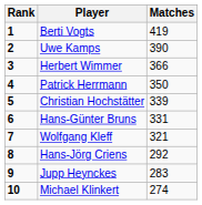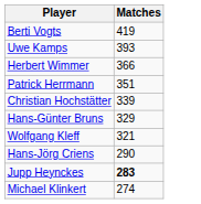- column: Rank | 1 | 2 | 3 | 4 | 5 | 6 | 7 | 8 | 9 | 10
Uwe Kamps | Matches: 390 -> 393
Patrick Herrmann | Matches: 350 -> 351
Hans-Günter Bruns | Matches: 331 -> 329
Hans-Jörg Criens | Matches: 292 -> 290
Jupp Heynckes | Matches: normal -> bold
